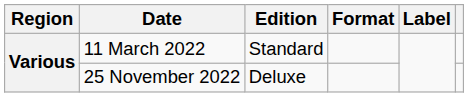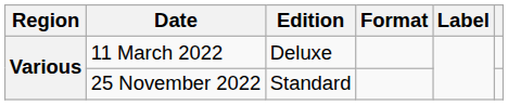11 March 2022 | Edition: Standard -> Deluxe
25 November 2022 | Edition: Deluxe -> Standard
